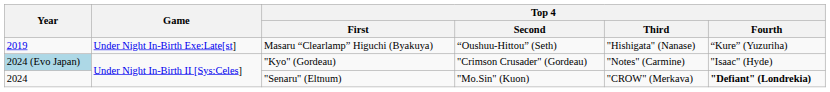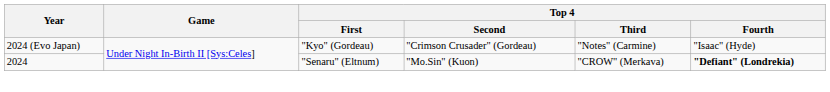- row: 2019 | Under Night In-Birth Exe:Late[st] | Masaru “Clearlamp” Higuchi (Byakuya) | “Oushuu-Hittou” (Seth) | "Hishigata" (Nanase) | “Kure” (Yuzuriha)
"Kyo" (Gordeau) | Year: lightblue background -> no background
